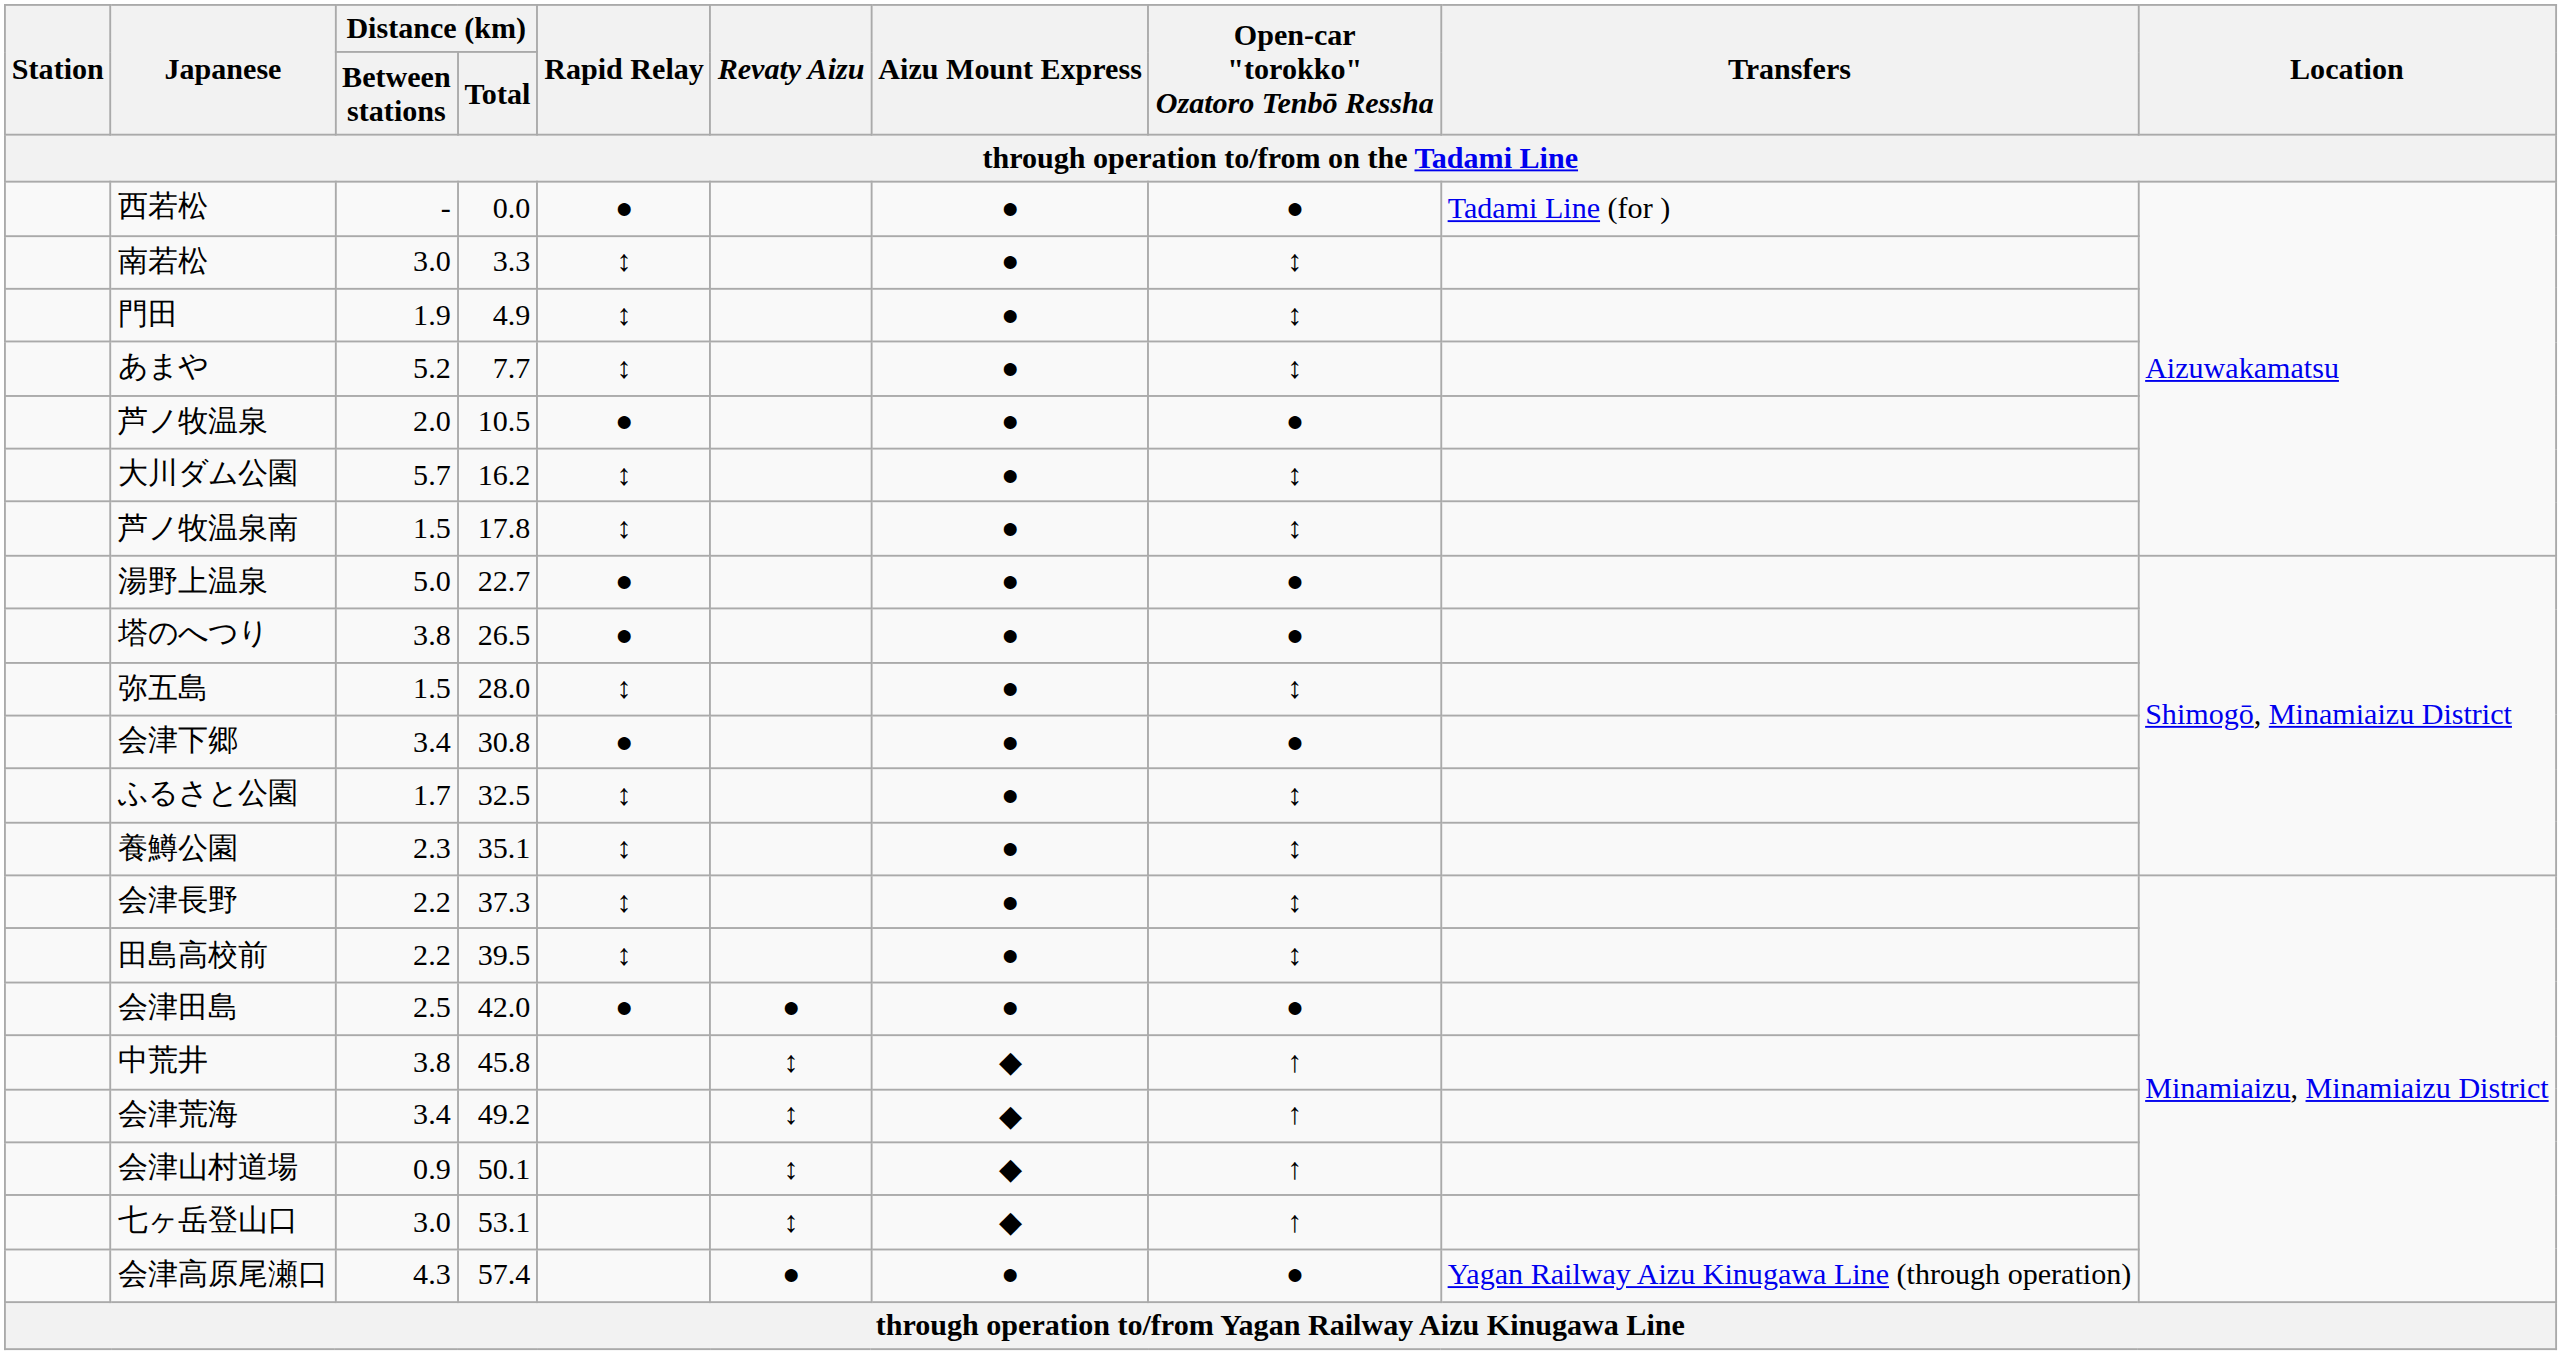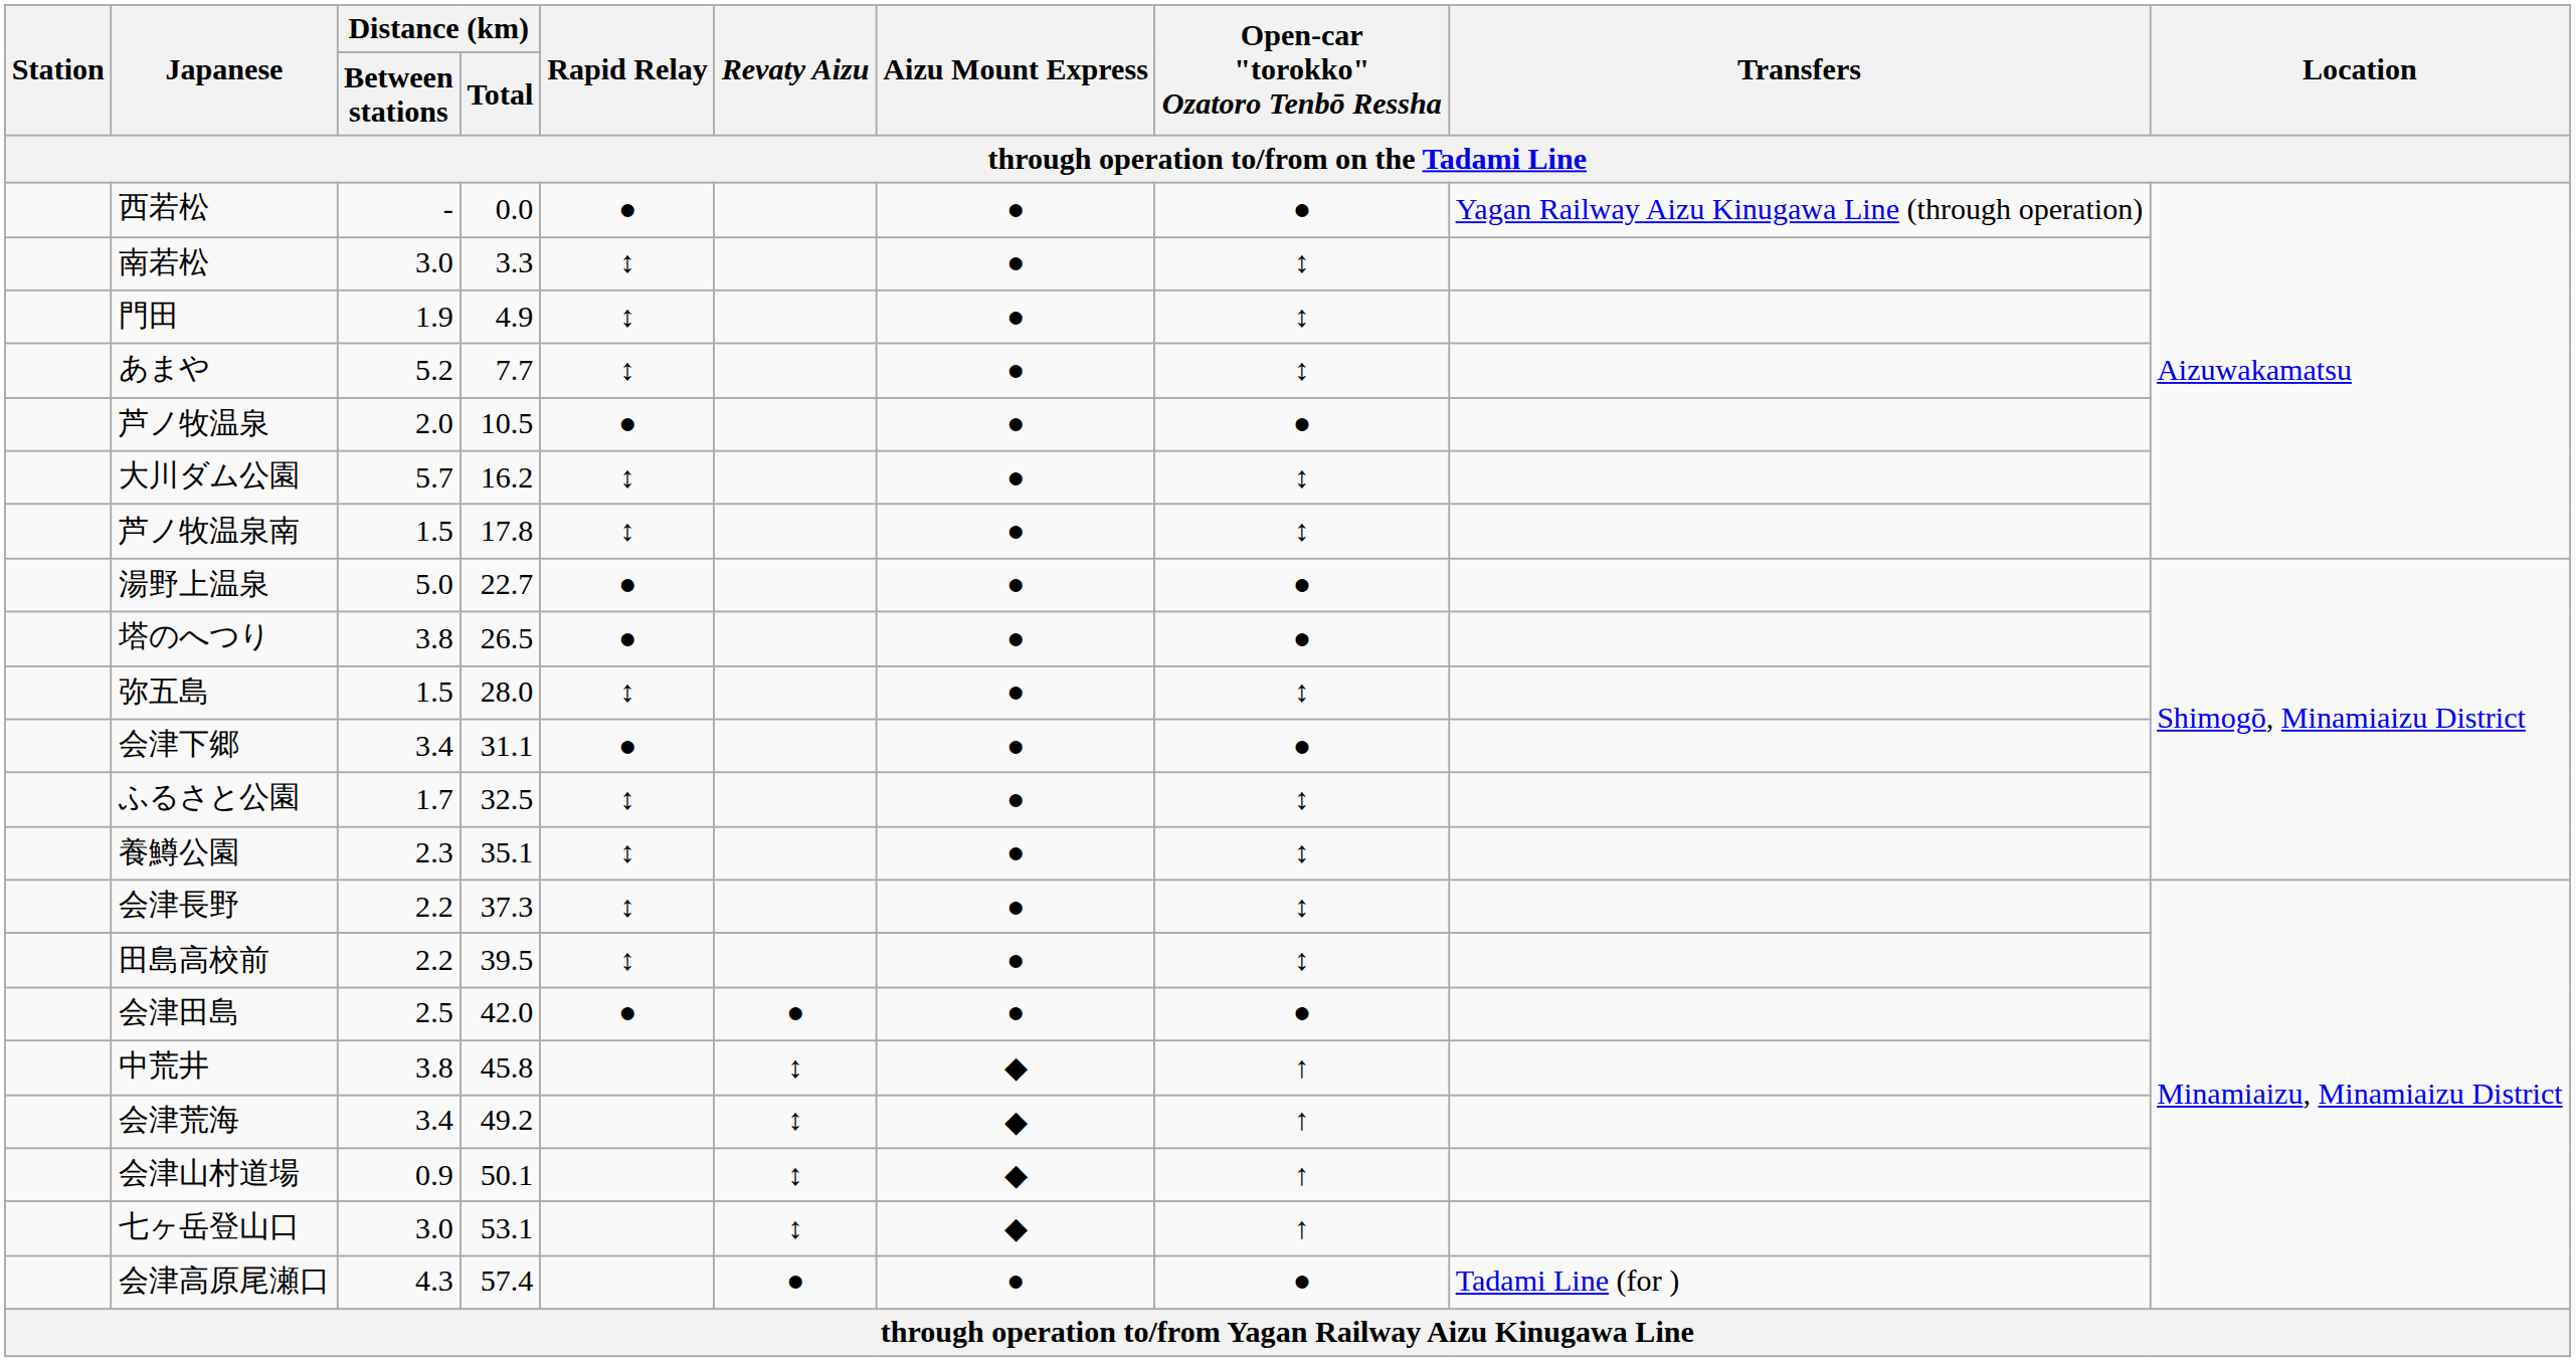西若松 | Transfers: Tadami Line (for ) -> Yagan Railway Aizu Kinugawa Line (through operation)
会津下郷 | Distance (km) / Total: 30.8 -> 31.1
会津高原尾瀬口 | Transfers: Yagan Railway Aizu Kinugawa Line (through operation) -> Tadami Line (for )
